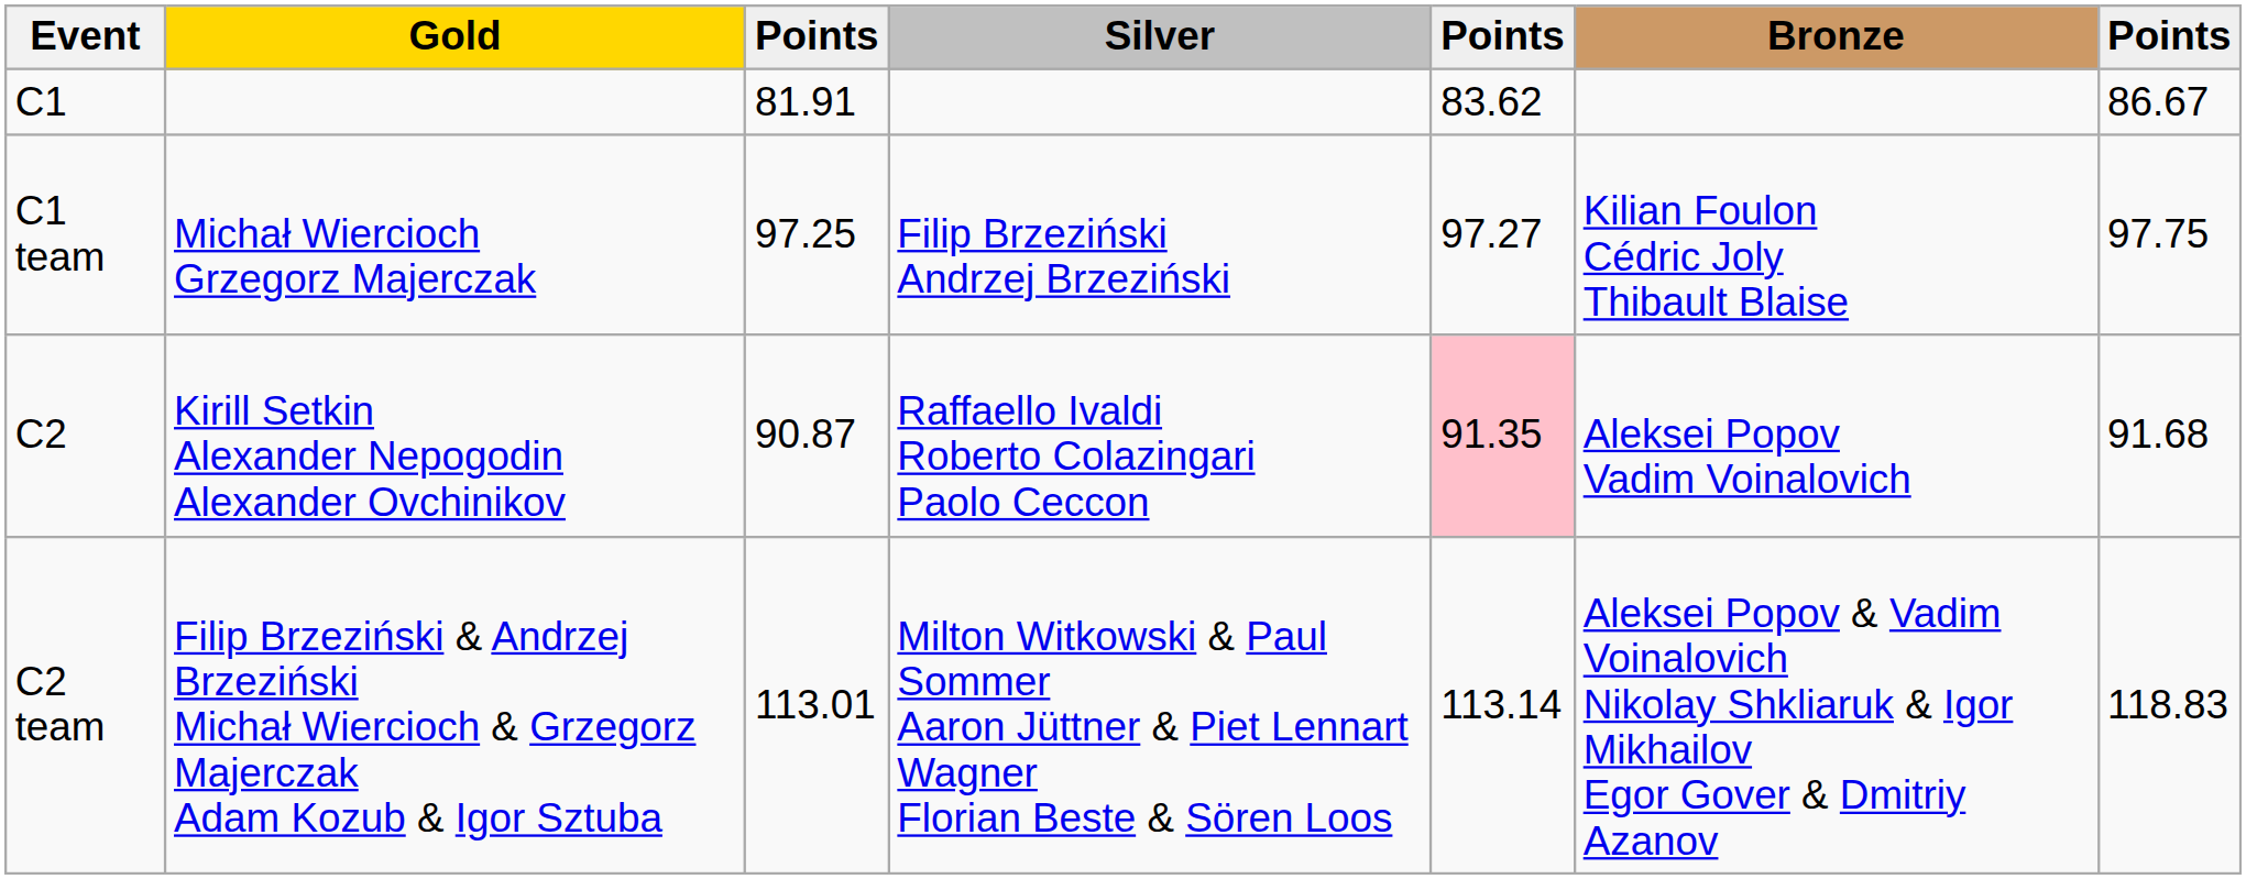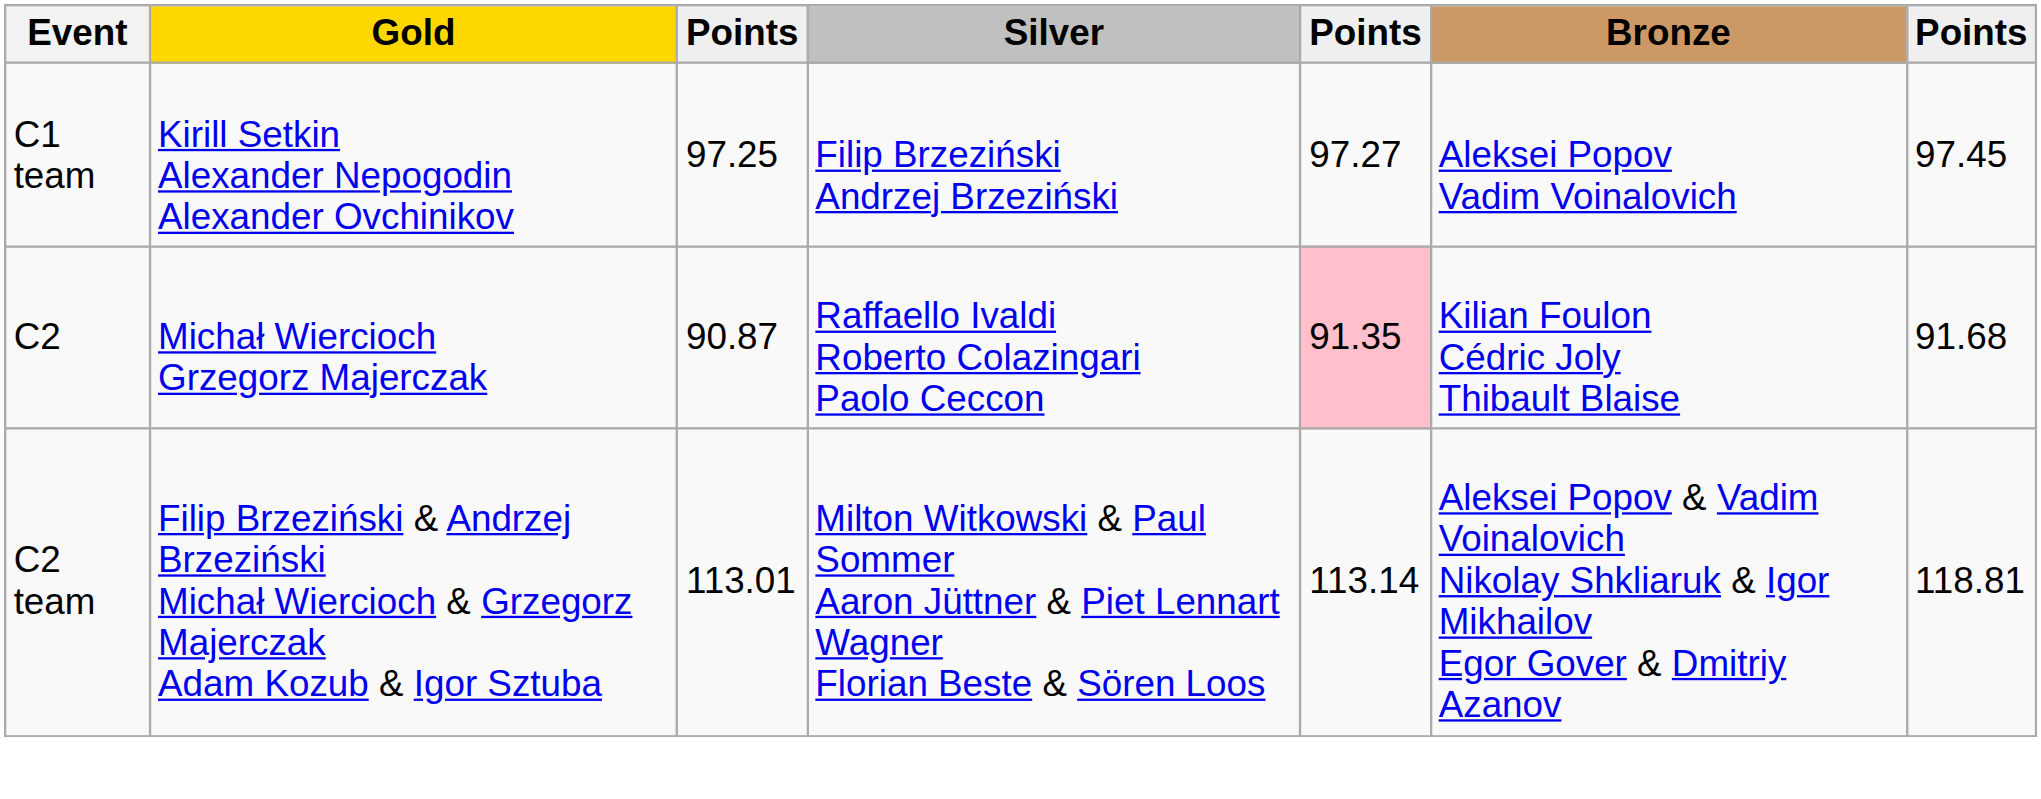- row: C1 | 81.91 | 83.62 | 86.67
C1 team | Gold: Michał Wiercioch Grzegorz Majerczak -> Kirill Setkin Alexander Nepogodin Alexander Ovchinikov
C1 team | Bronze: Kilian Foulon Cédric Joly Thibault Blaise -> Aleksei Popov Vadim Voinalovich
C1 team | column 7: 97.75 -> 97.45
C2 | Gold: Kirill Setkin Alexander Nepogodin Alexander Ovchinikov -> Michał Wiercioch Grzegorz Majerczak
C2 | Bronze: Aleksei Popov Vadim Voinalovich -> Kilian Foulon Cédric Joly Thibault Blaise
C2 team | column 7: 118.83 -> 118.81
